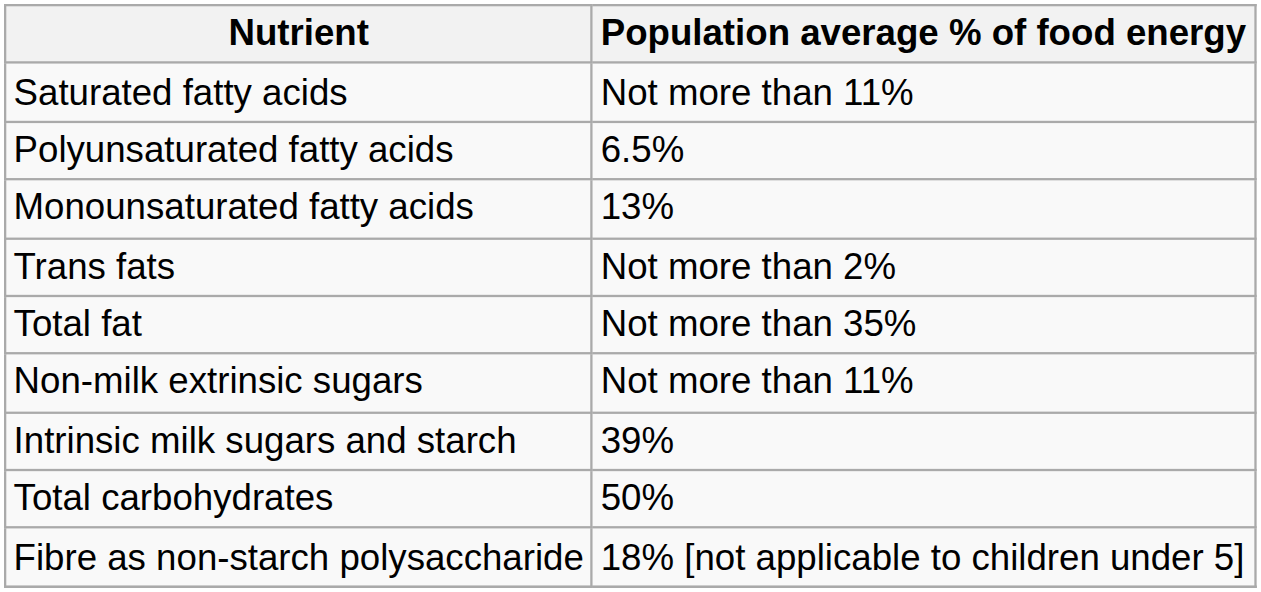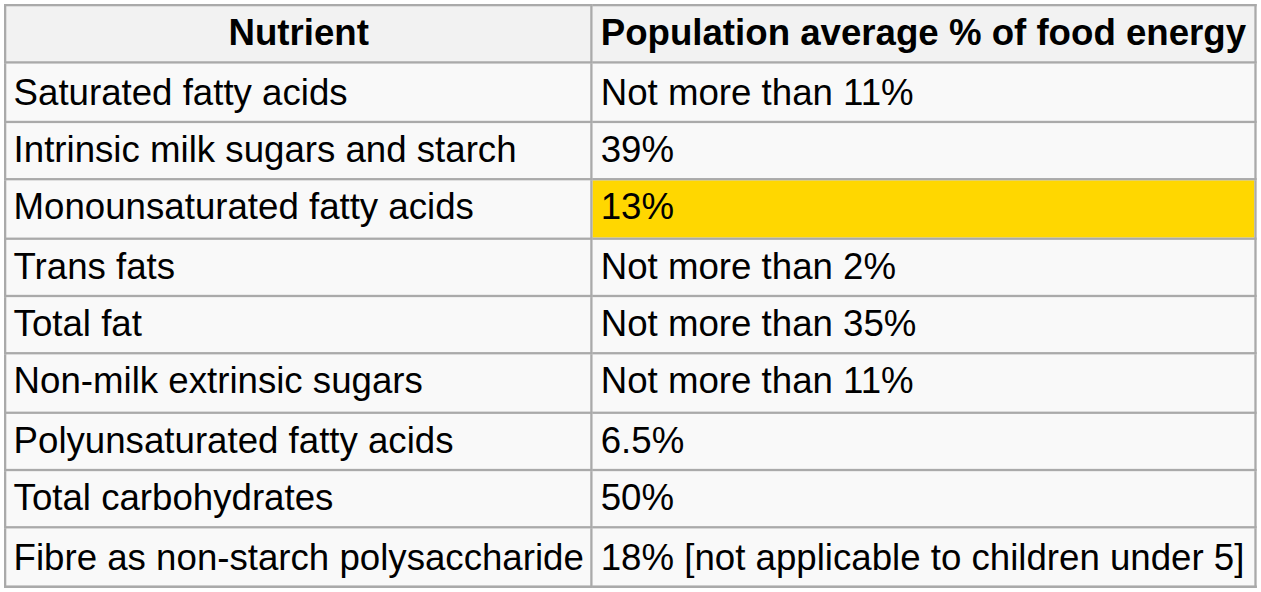rows swapped: Polyunsaturated fatty acids <-> Intrinsic milk sugars and starch
Monounsaturated fatty acids | Population average % of food energy: no background -> gold background
